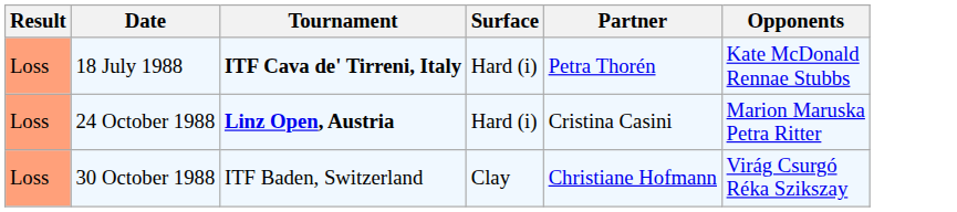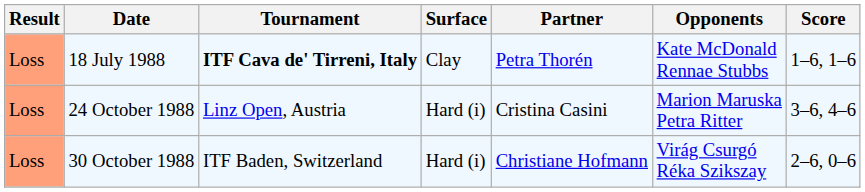+ column: Score | 1–6, 1–6 | 3–6, 4–6 | 2–6, 0–6
18 July 1988 | Surface: Hard (i) -> Clay
24 October 1988 | Tournament: bold -> normal
30 October 1988 | Surface: Clay -> Hard (i)
